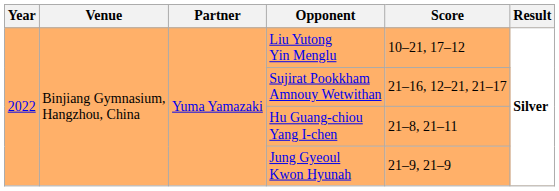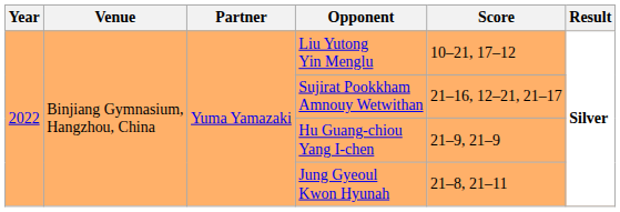Hu Guang-chiou Yang I-chen | Score: 21–8, 21–11 -> 21–9, 21–9
Jung Gyeoul Kwon Hyunah | Score: 21–9, 21–9 -> 21–8, 21–11
